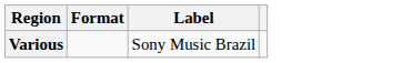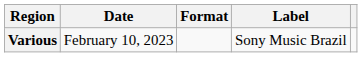+ column: Date | February 10, 2023
